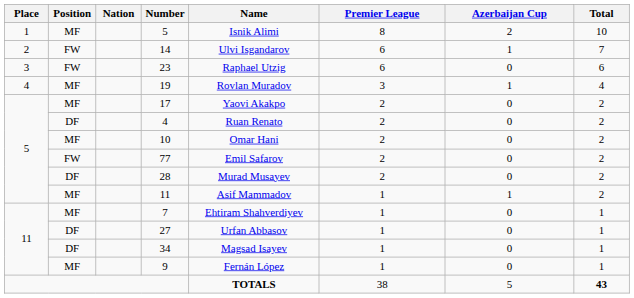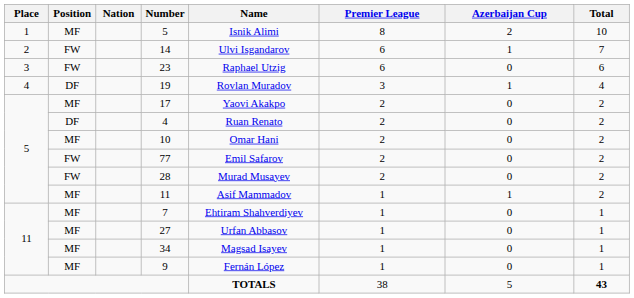19 | Position: MF -> DF
28 | Position: DF -> FW
27 | Position: DF -> MF
34 | Position: DF -> MF
